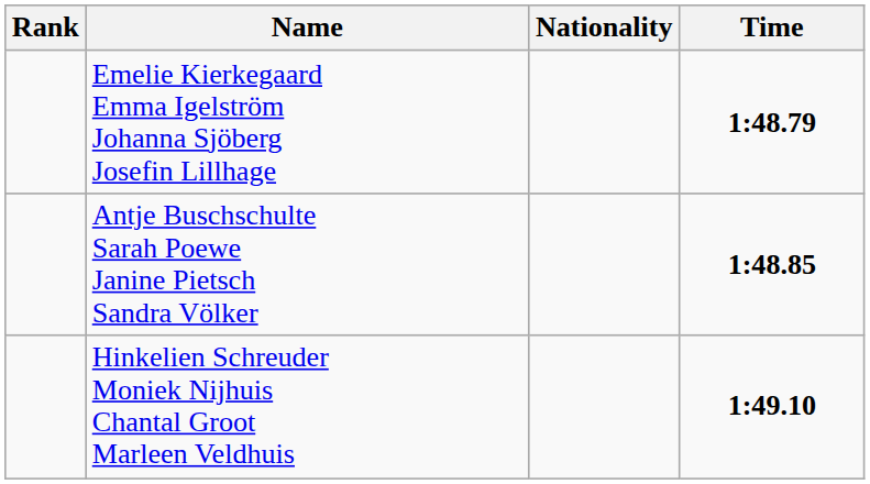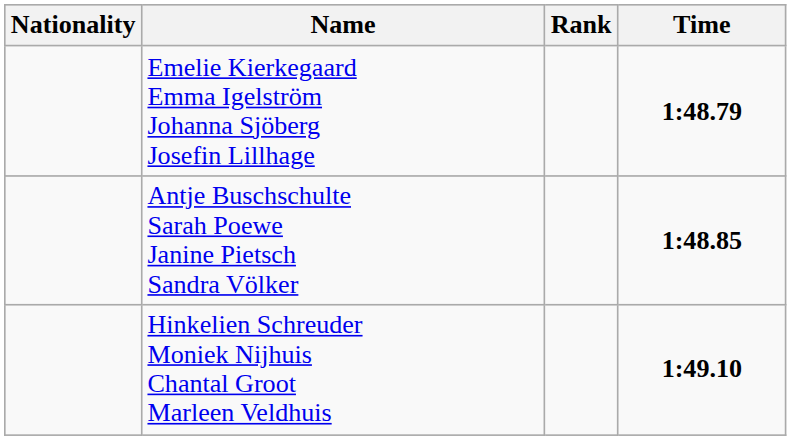columns swapped: Rank <-> Nationality
